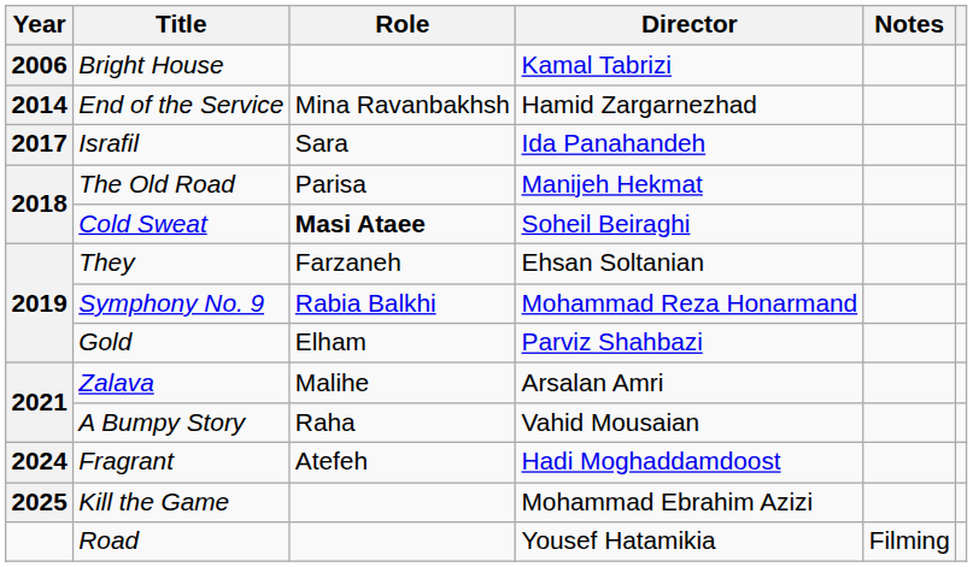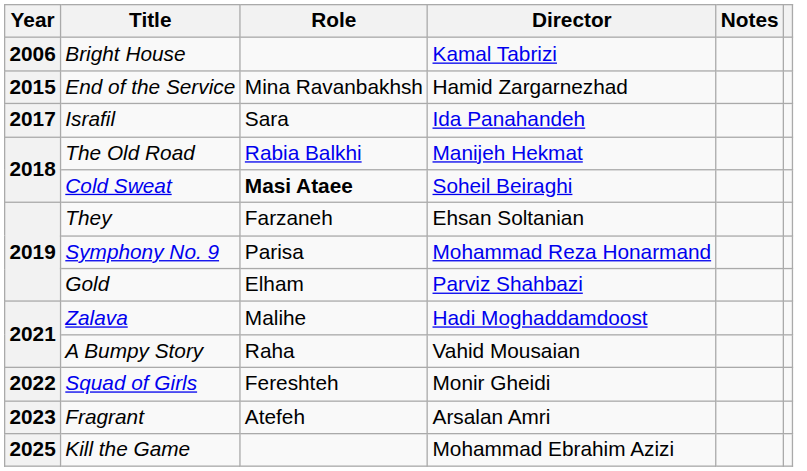End of the Service | Year: 2014 -> 2015
The Old Road | Role: Parisa -> Rabia Balkhi
Symphony No. 9 | Role: Rabia Balkhi -> Parisa
Zalava | Director: Arsalan Amri -> Hadi Moghaddamdoost
+ row: 2022 | Squad of Girls | Fereshteh | Monir Gheidi
Fragrant | Year: 2024 -> 2023
Fragrant | Director: Hadi Moghaddamdoost -> Arsalan Amri
- row: Road | Yousef Hatamikia | Filming
